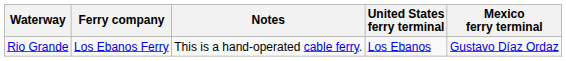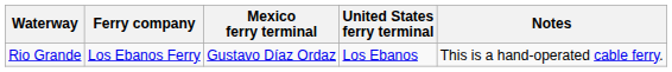columns swapped: Mexico ferry terminal <-> Notes
